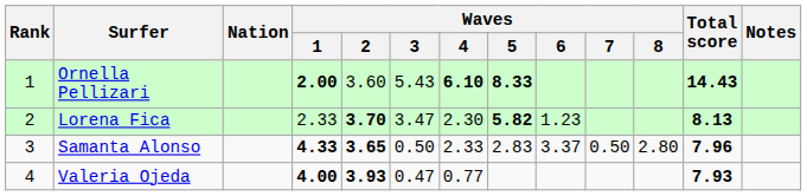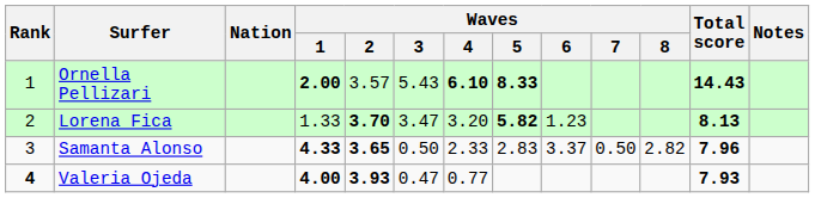Ornella Pellizari | Waves / 2: 3.60 -> 3.57
Lorena Fica | Waves / 1: 2.33 -> 1.33
Lorena Fica | Waves / 4: 2.30 -> 3.20
Samanta Alonso | Waves / 8: 2.80 -> 2.82
Valeria Ojeda | Rank: normal -> bold
